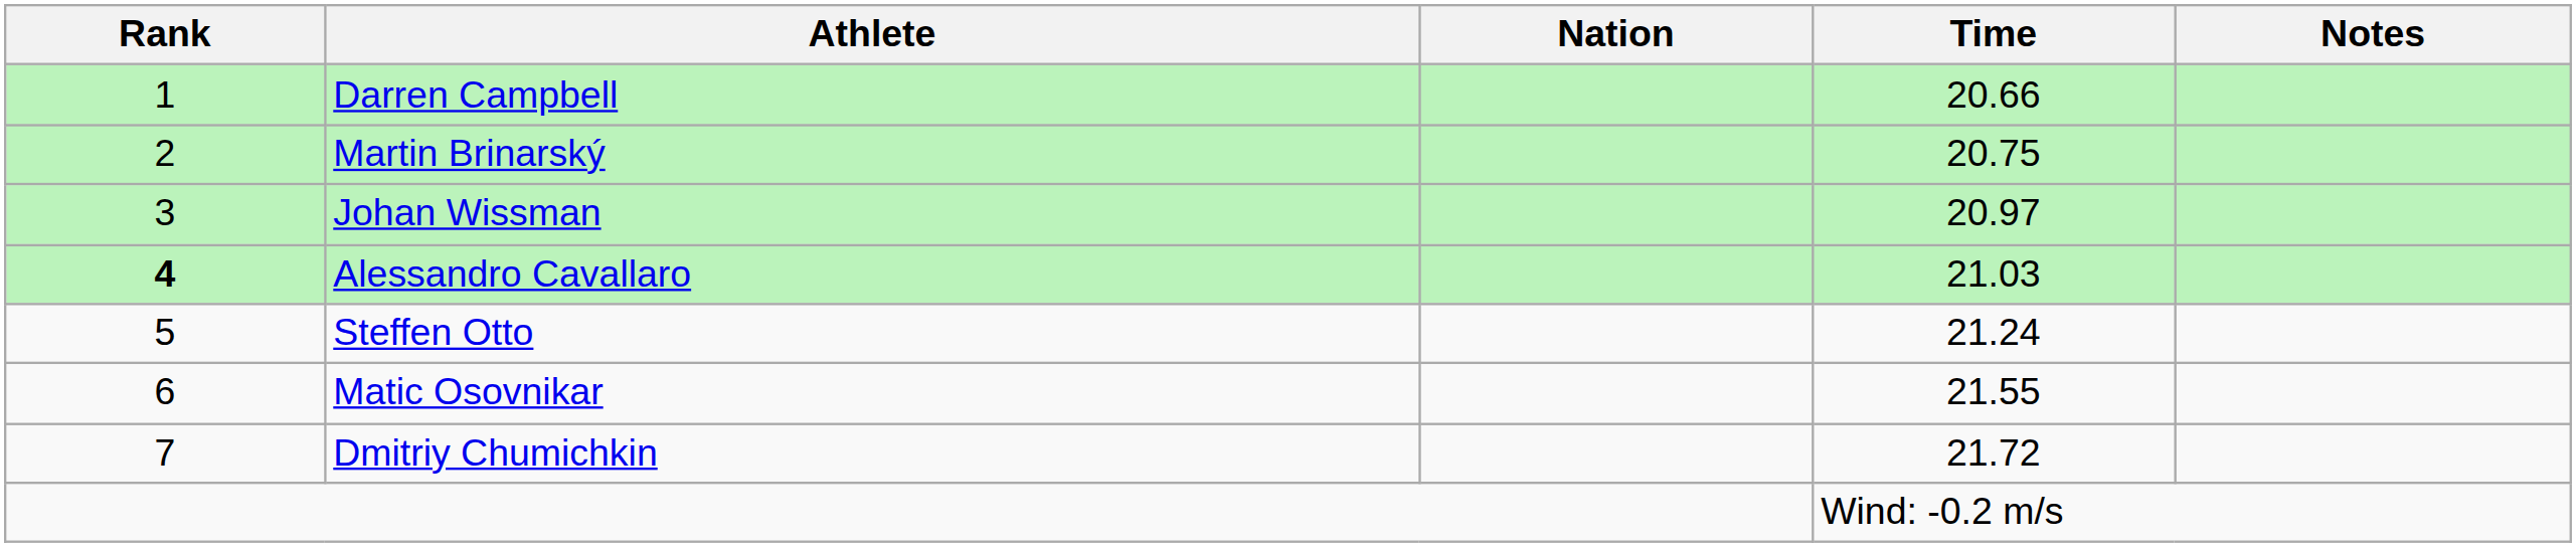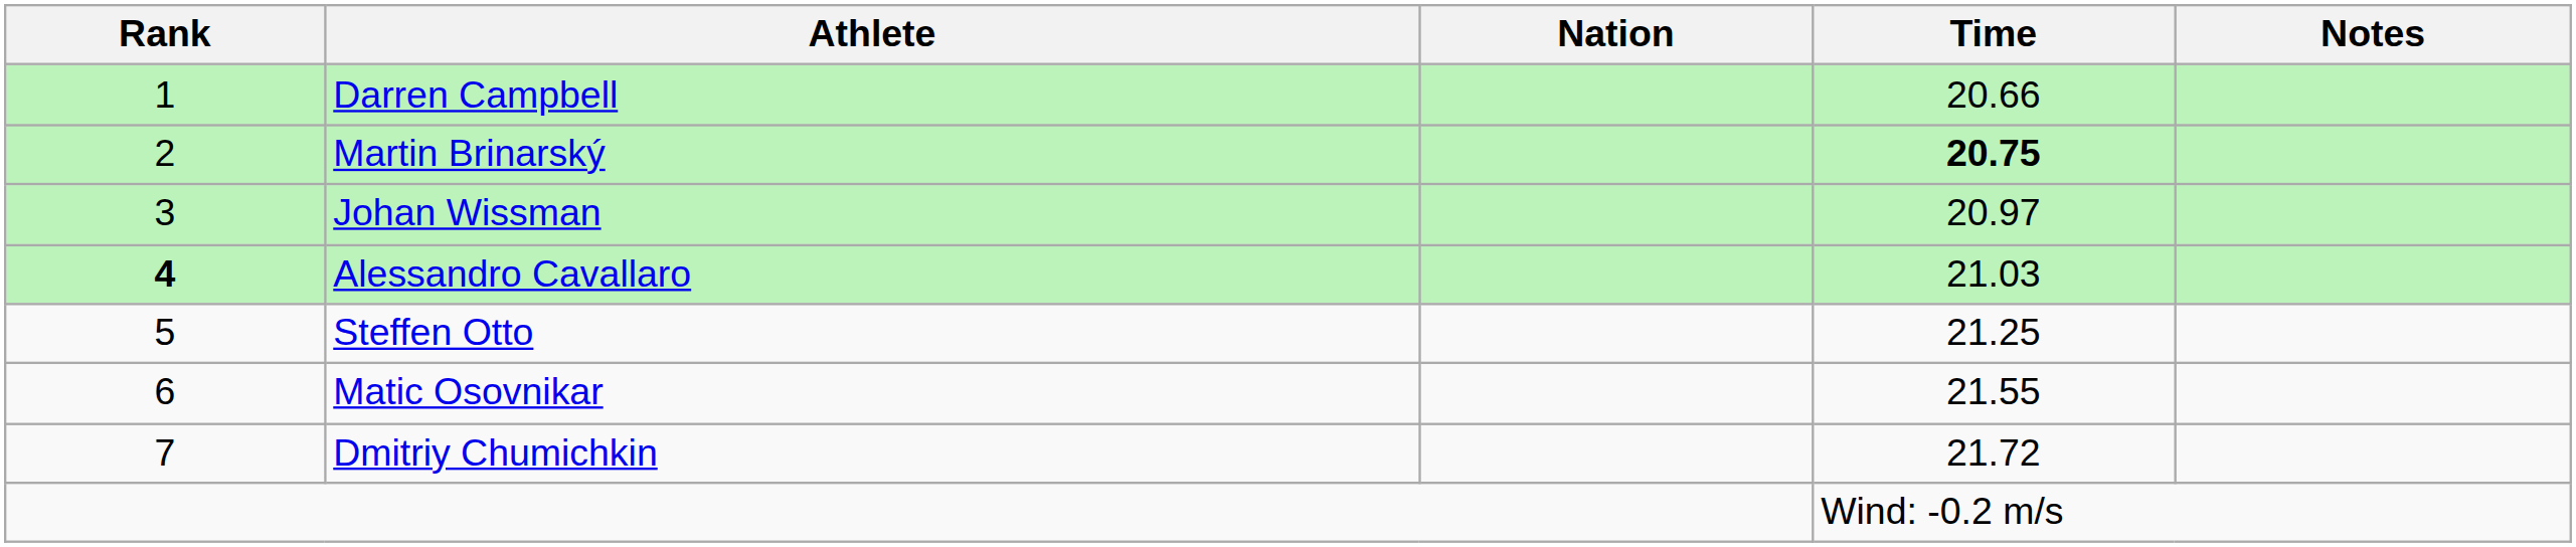Martin Brinarský | Time: normal -> bold
Steffen Otto | Time: 21.24 -> 21.25
